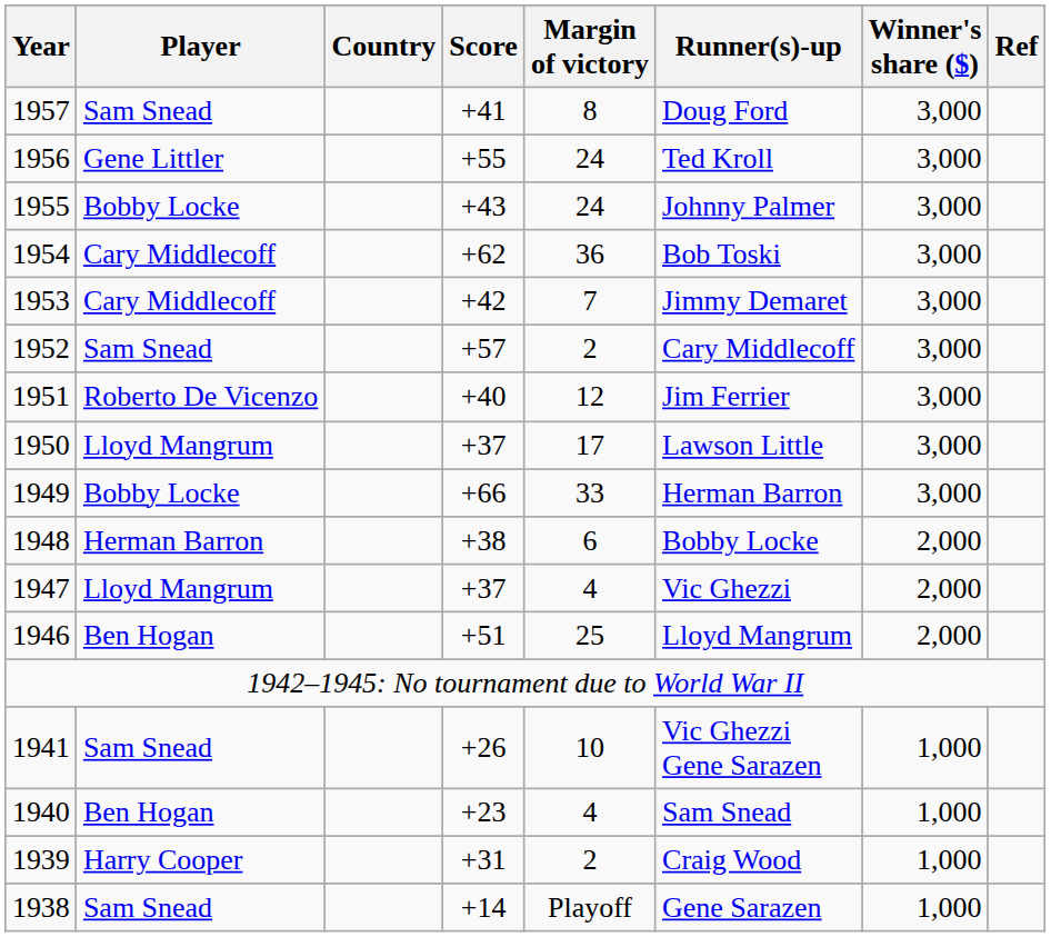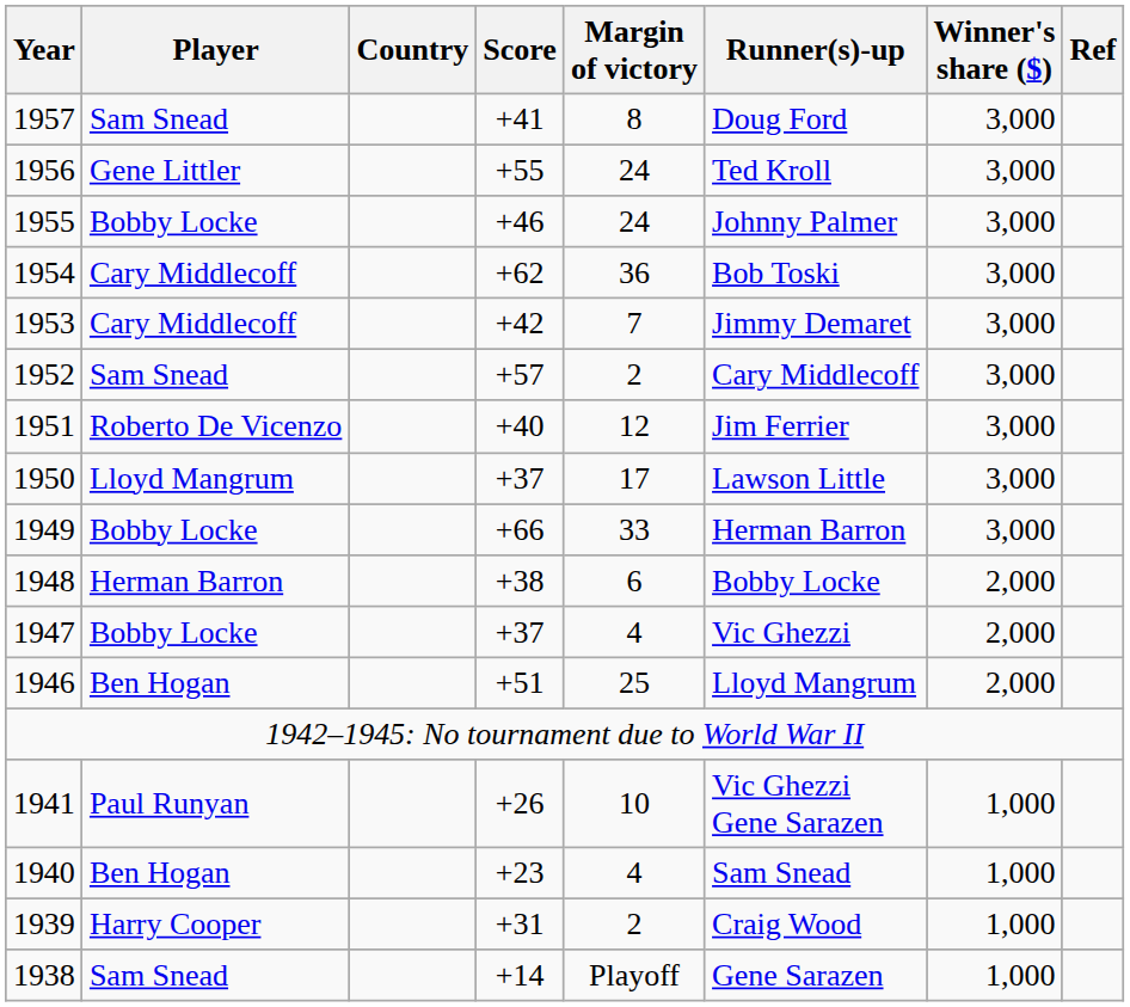1955 | Score: +43 -> +46
1947 | Player: Lloyd Mangrum -> Bobby Locke
1941 | Player: Sam Snead -> Paul Runyan
